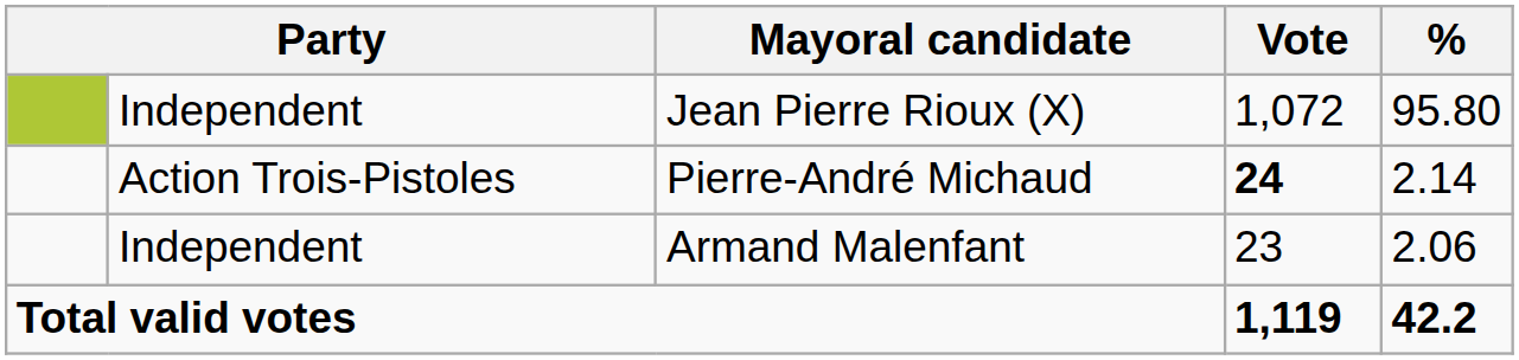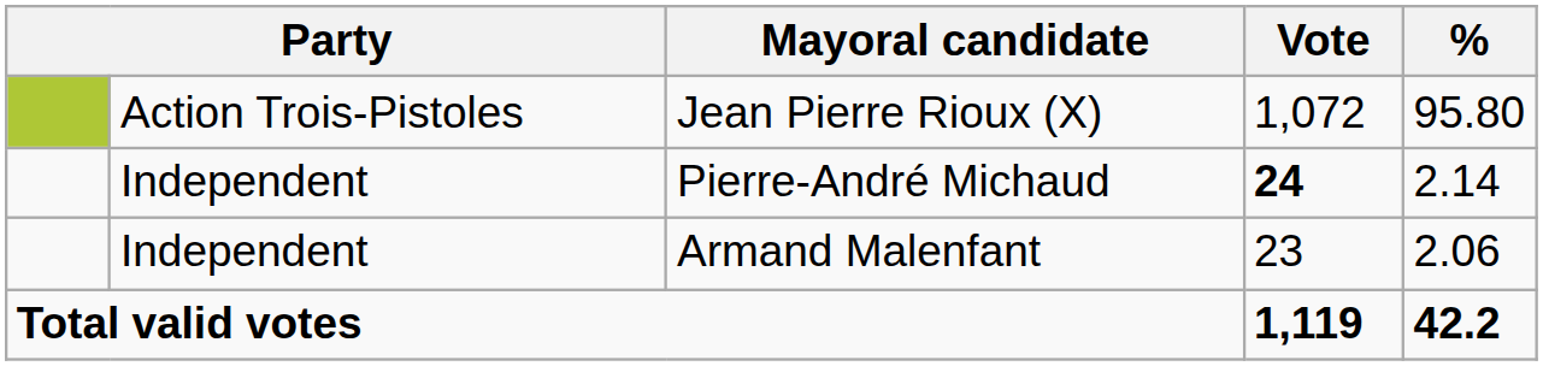Jean Pierre Rioux (X) | column 2: Independent -> Action Trois-Pistoles
Pierre-André Michaud | column 2: Action Trois-Pistoles -> Independent
